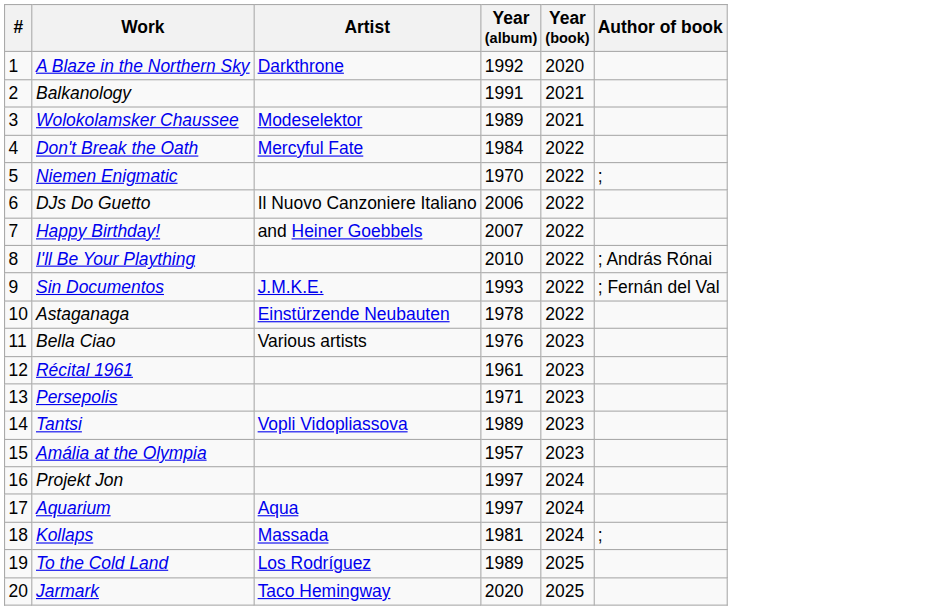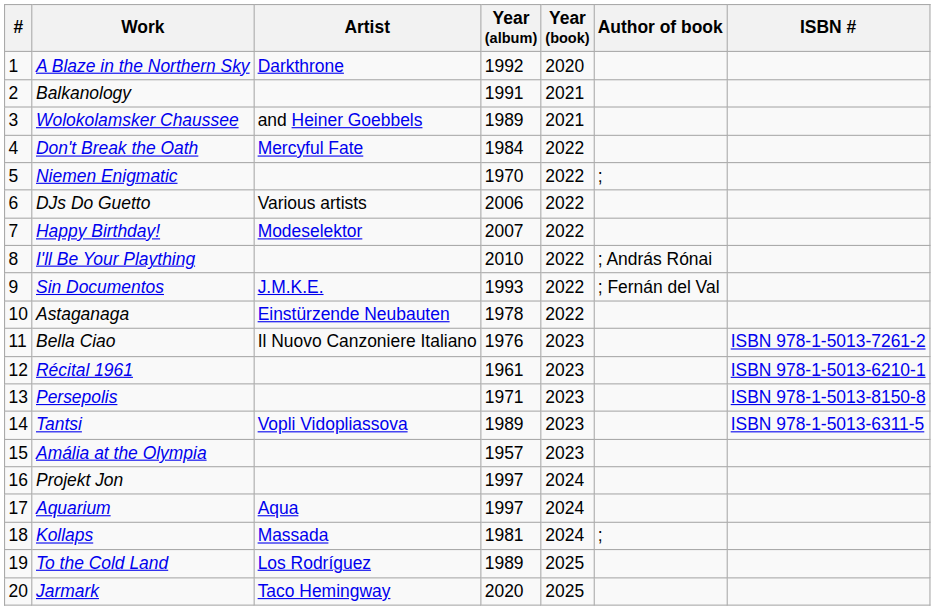+ column: ISBN # | ISBN 978-1-5013-7261-2 | ISBN 978-1-5013-6210-1 | ISBN 978-1-5013-8150-8 | ISBN 978-1-5013-6311-5
Wolokolamsker Chaussee | Artist: Modeselektor -> and Heiner Goebbels
DJs Do Guetto | Artist: Il Nuovo Canzoniere Italiano -> Various artists
Happy Birthday! | Artist: and Heiner Goebbels -> Modeselektor
Bella Ciao | Artist: Various artists -> Il Nuovo Canzoniere Italiano
